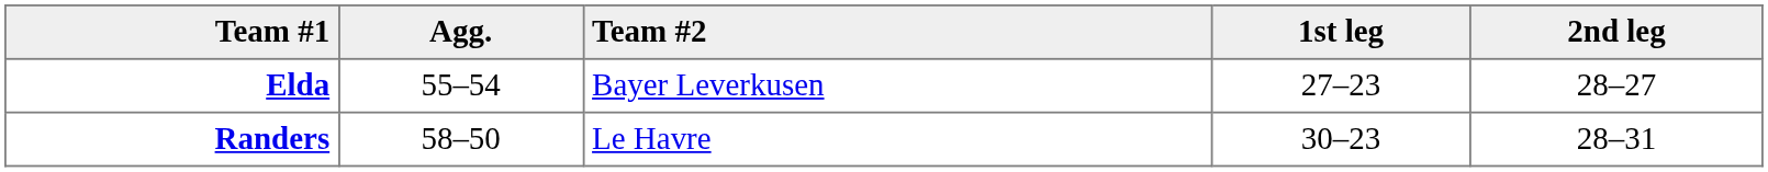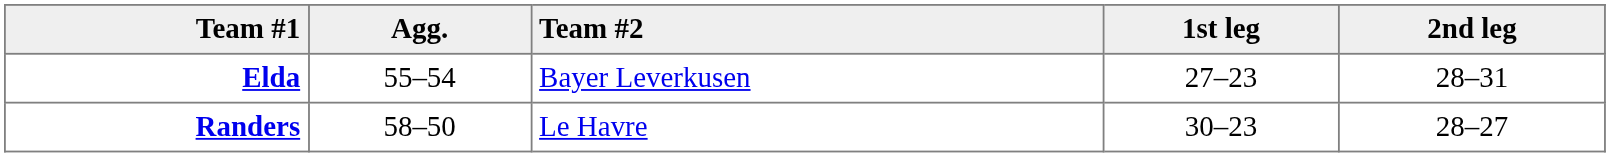Elda | 2nd leg: 28–27 -> 28–31
Randers | 2nd leg: 28–31 -> 28–27
